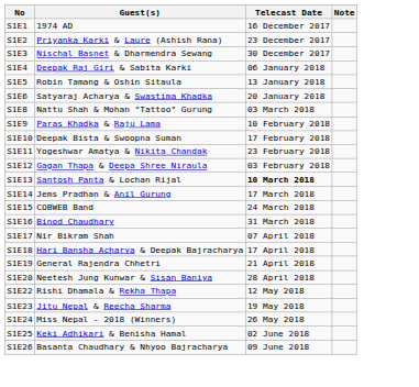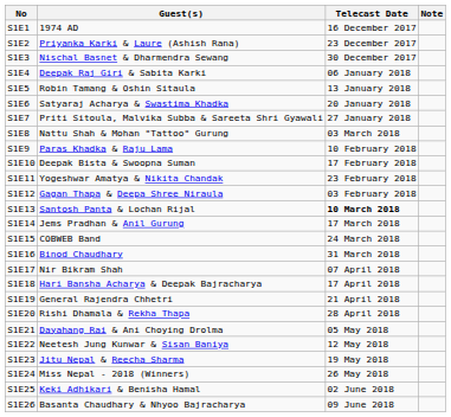+ row: S1E7 | Priti Sitoula, Malvika Subba & Sareeta Shri Gyawali | 27 January 2018
S1E20 | Guest(s): Neetesh Jung Kunwar & Sisan Baniya -> Rishi Dhamala & Rekha Thapa
+ row: S1E21 | Dayahang Rai & Ani Choying Drolma | 05 May 2018
S1E22 | Guest(s): Rishi Dhamala & Rekha Thapa -> Neetesh Jung Kunwar & Sisan Baniya
